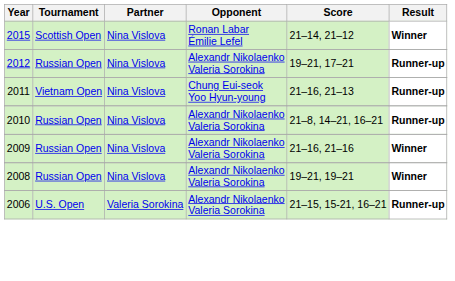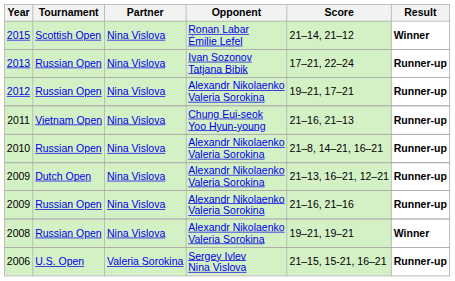+ row: 2013 | Russian Open | Nina Vislova | Ivan Sozonov Tatjana Bibik | 17–21, 22–24 | Runner-up
+ row: 2009 | Dutch Open | Nina Vislova | Alexandr Nikolaenko Valeria Sorokina | 21–13, 16–21, 12–21 | Runner-up
2009 / Russian Open | Result: Winner -> Runner-up
2006 | Opponent: Alexandr Nikolaenko Valeria Sorokina -> Sergey Ivlev Nina Vislova
